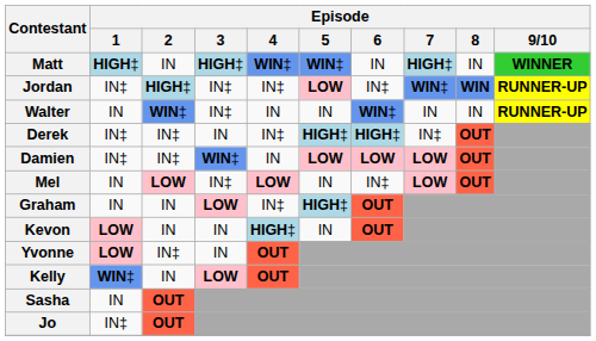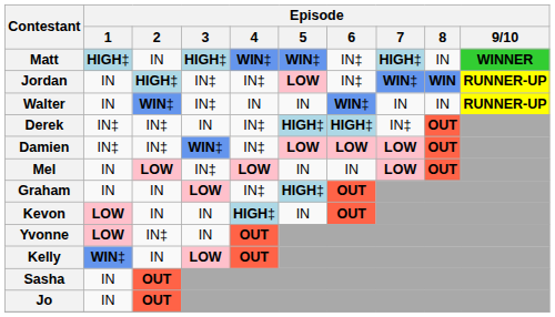Matt | Episode / 6: IN -> IN‡
Jordan | Episode / 1: IN‡ -> IN
Damien | Episode / 4: IN -> IN‡
Mel | Episode / 6: IN‡ -> IN
Jo | Episode / 1: IN‡ -> IN
